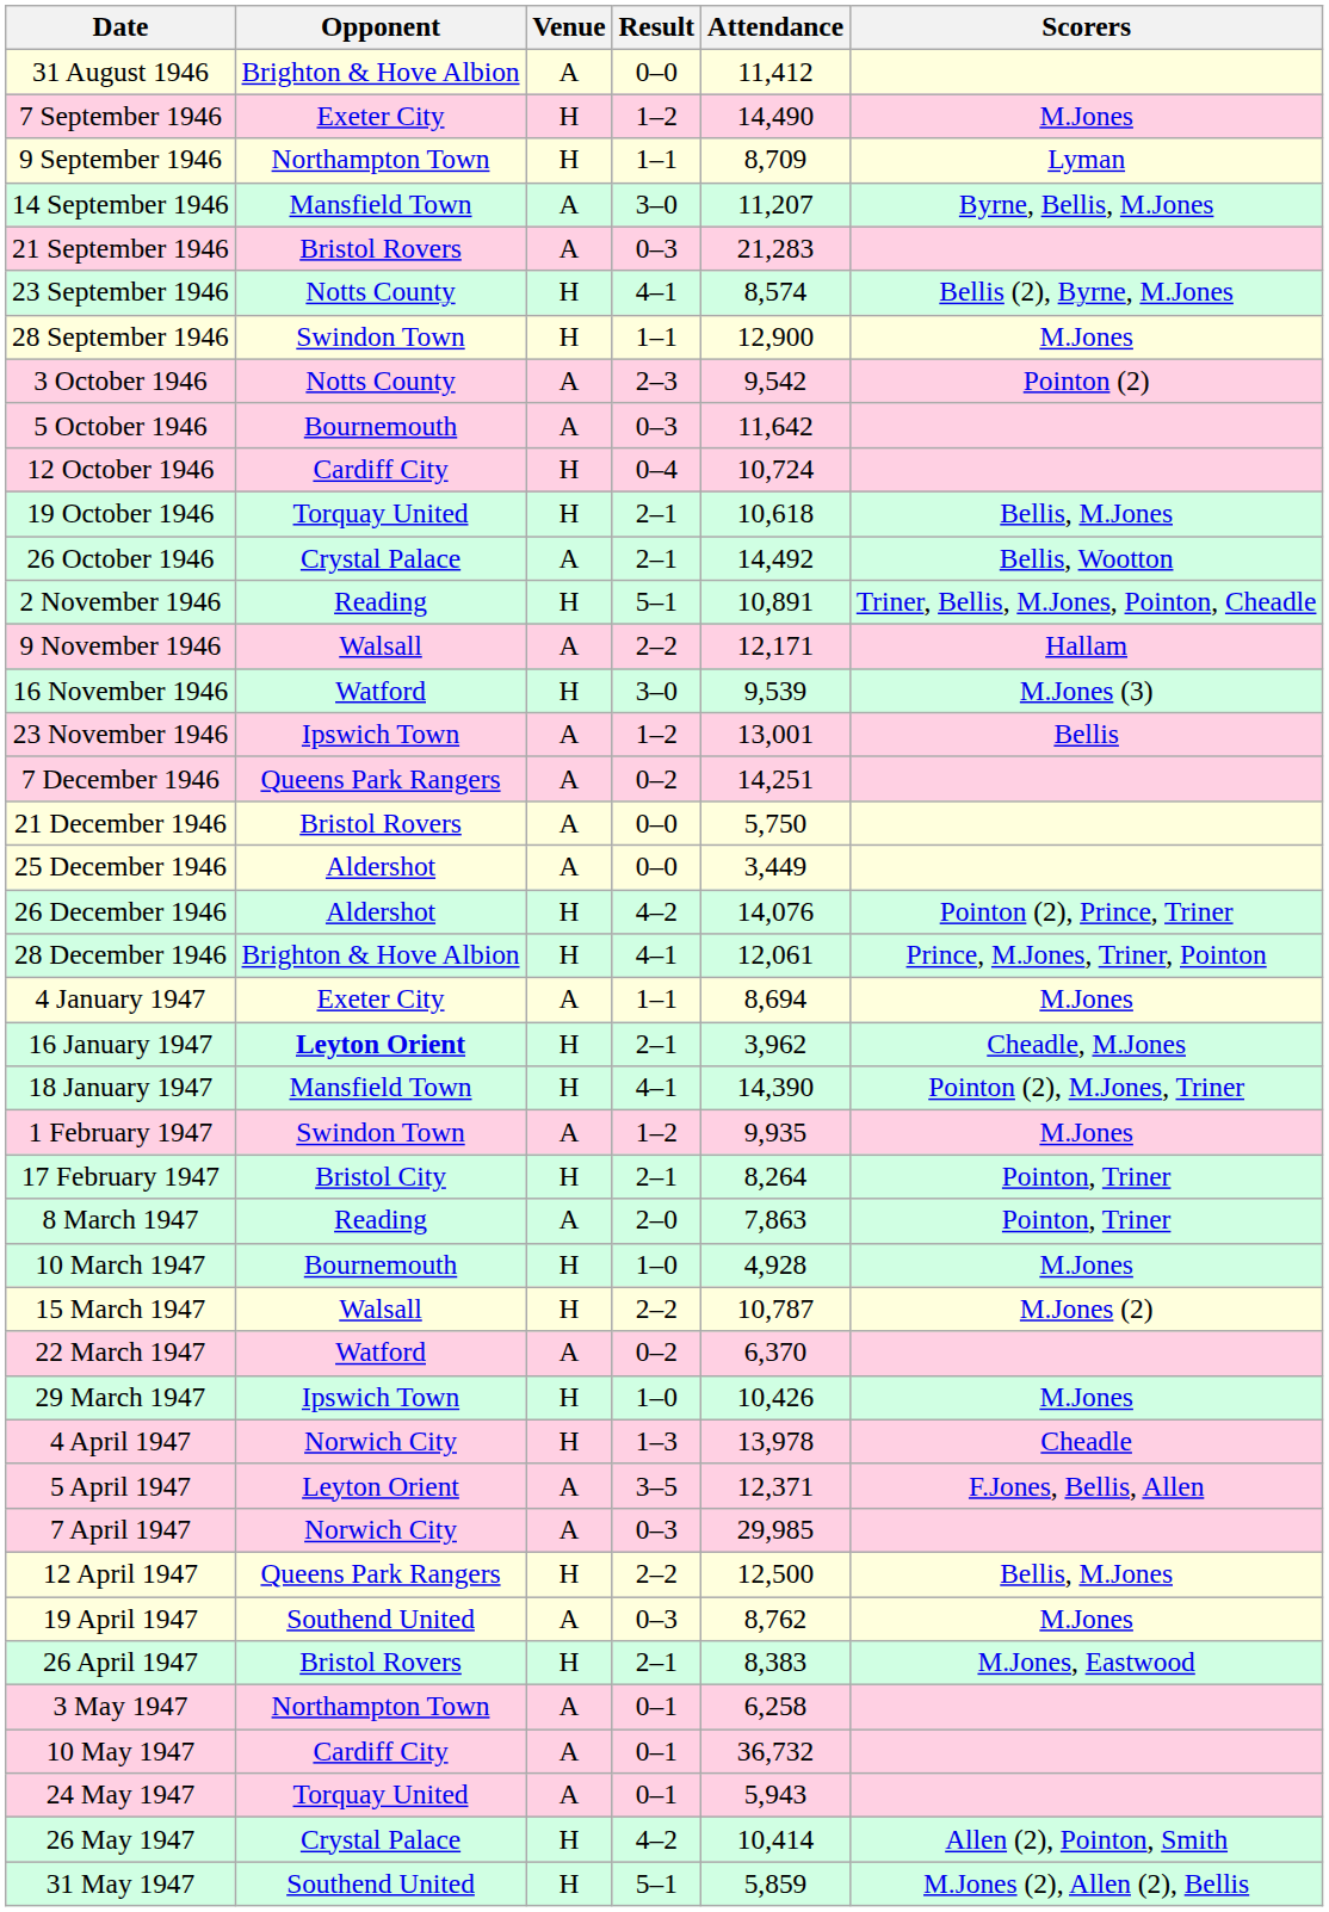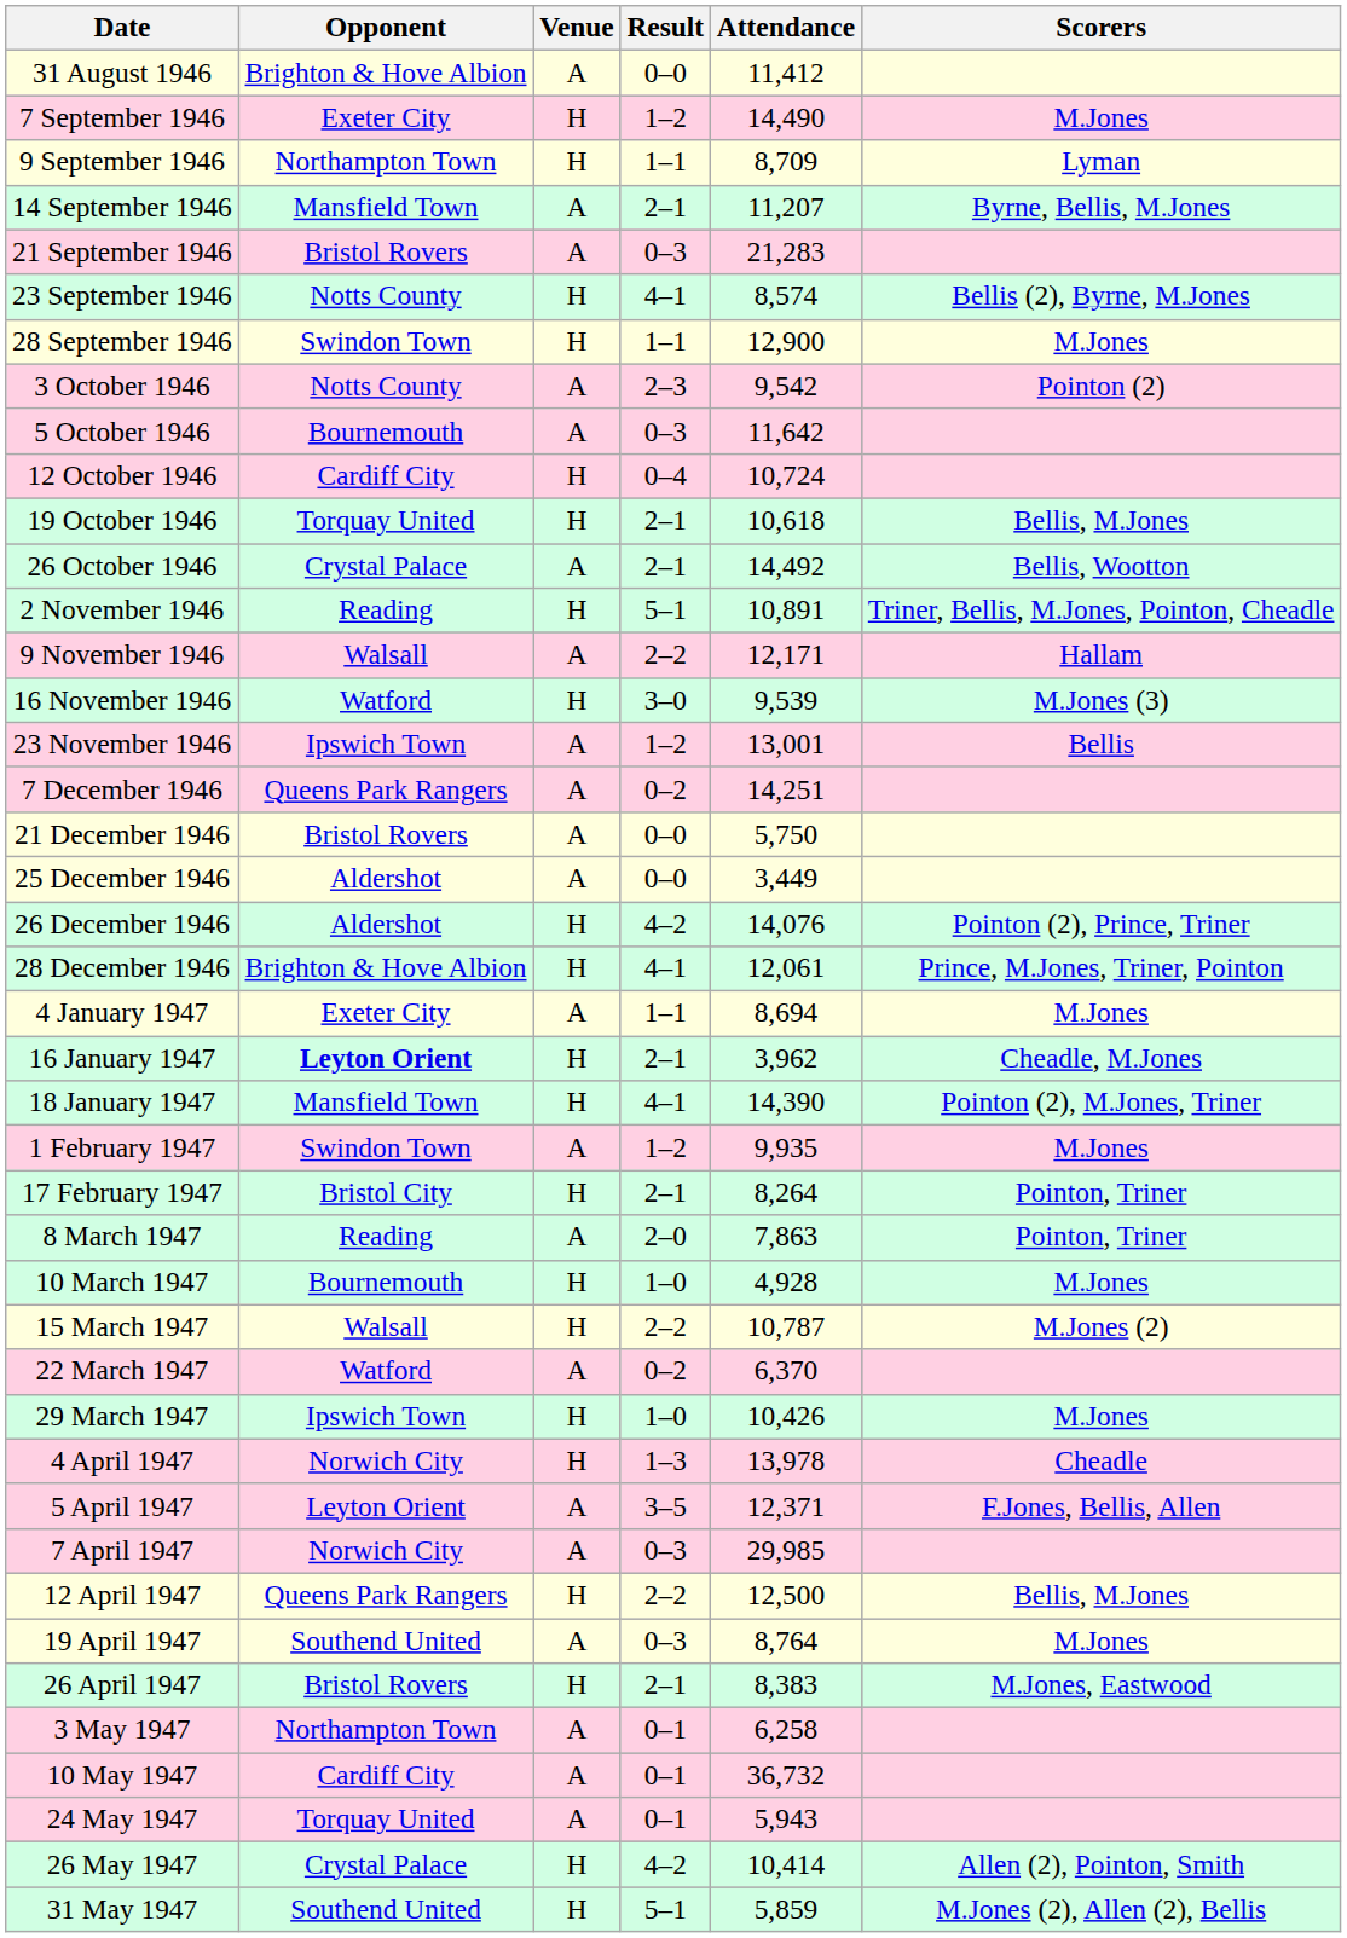14 September 1946 | Result: 3–0 -> 2–1
19 April 1947 | Attendance: 8,762 -> 8,764
